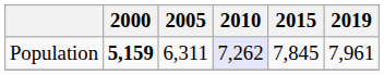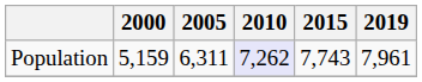Population | 2000: bold -> normal
Population | 2015: 7,845 -> 7,743
